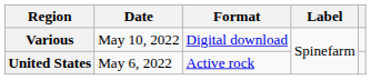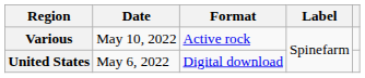Various | Format: Digital download -> Active rock
United States | Format: Active rock -> Digital download
